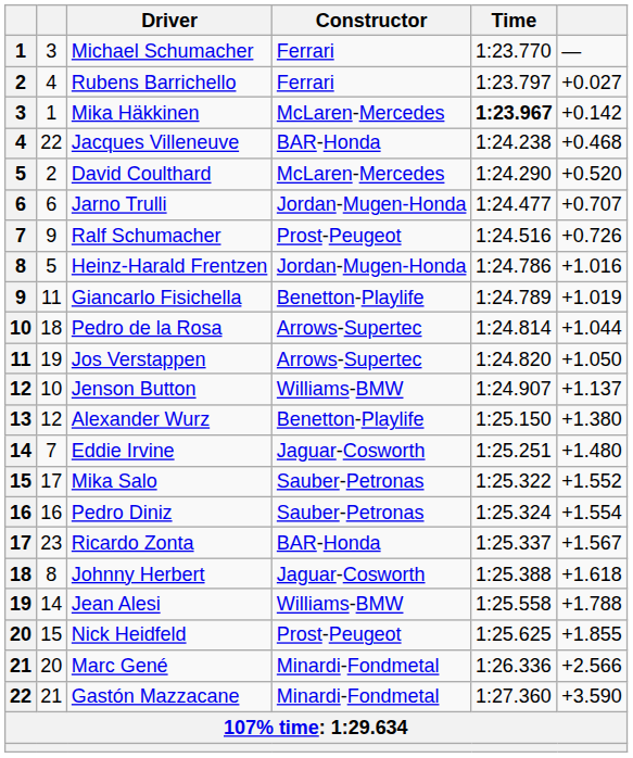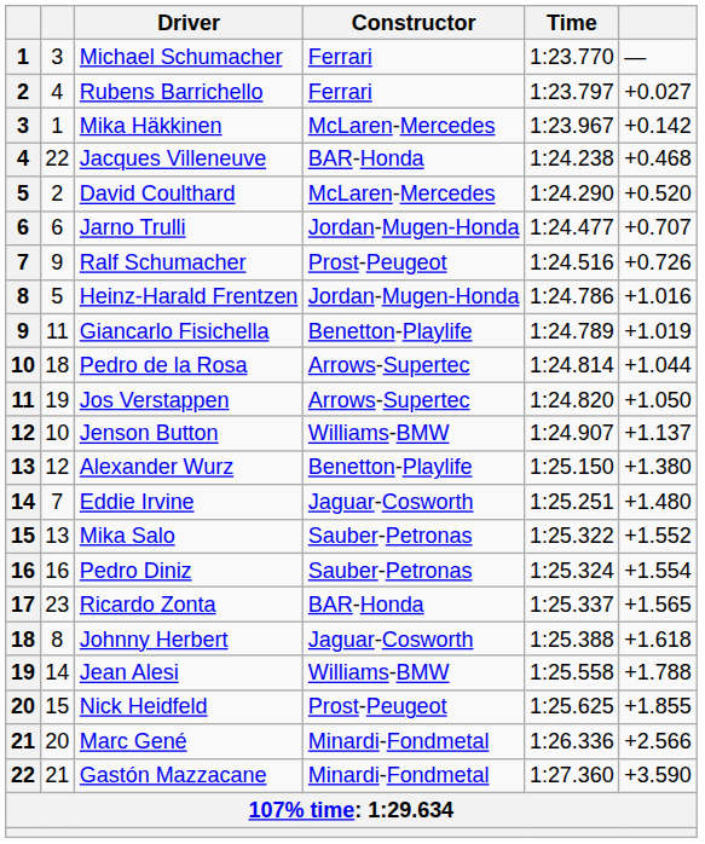Mika Häkkinen | Time: bold -> normal
Mika Salo | column 2: 17 -> 13
Ricardo Zonta | column 6: +1.567 -> +1.565
